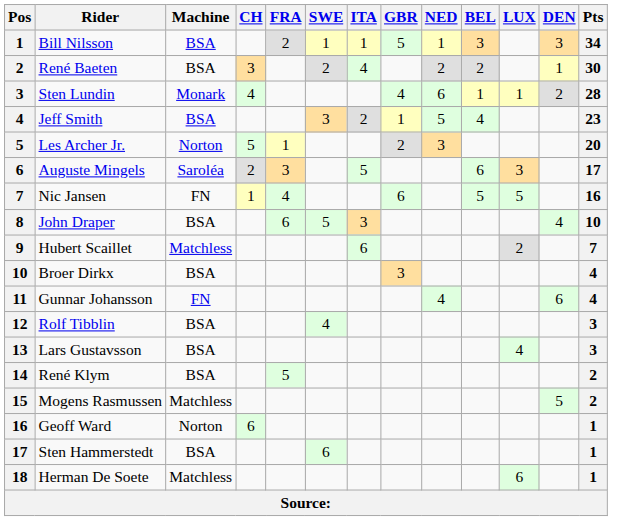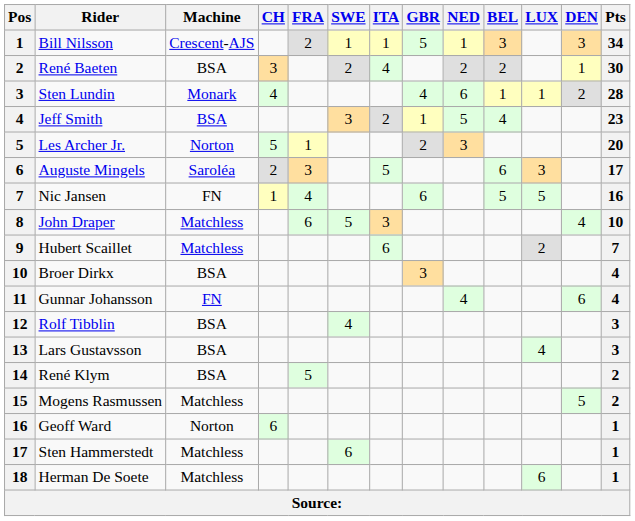Bill Nilsson | Machine: BSA -> Crescent-AJS
John Draper | Machine: BSA -> Matchless
Sten Hammerstedt | Machine: BSA -> Matchless
